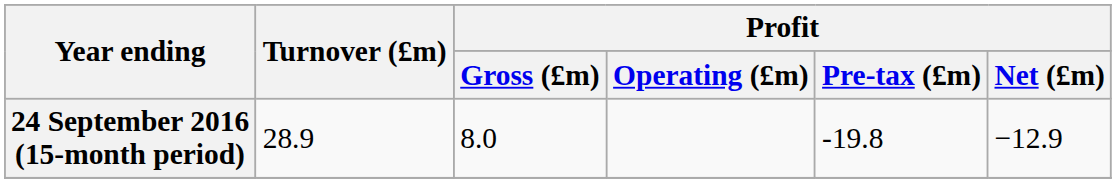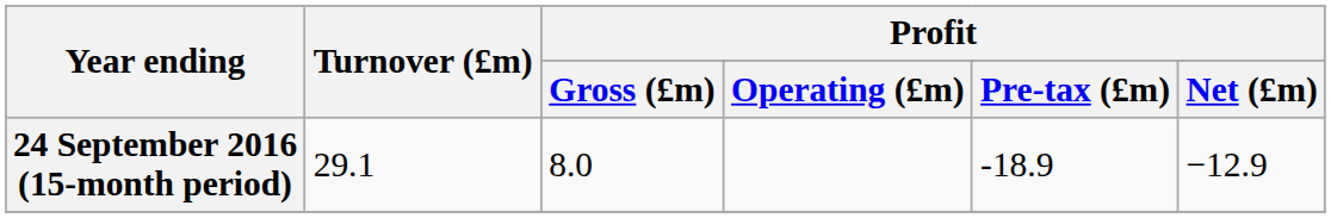24 September 2016 (15-month period) | Turnover (£m): 28.9 -> 29.1
24 September 2016 (15-month period) | Profit / Pre-tax (£m): -19.8 -> -18.9
